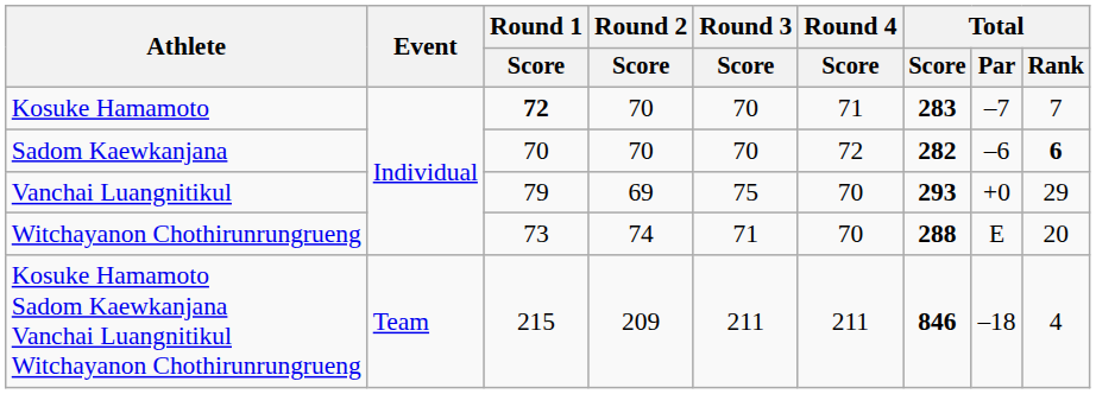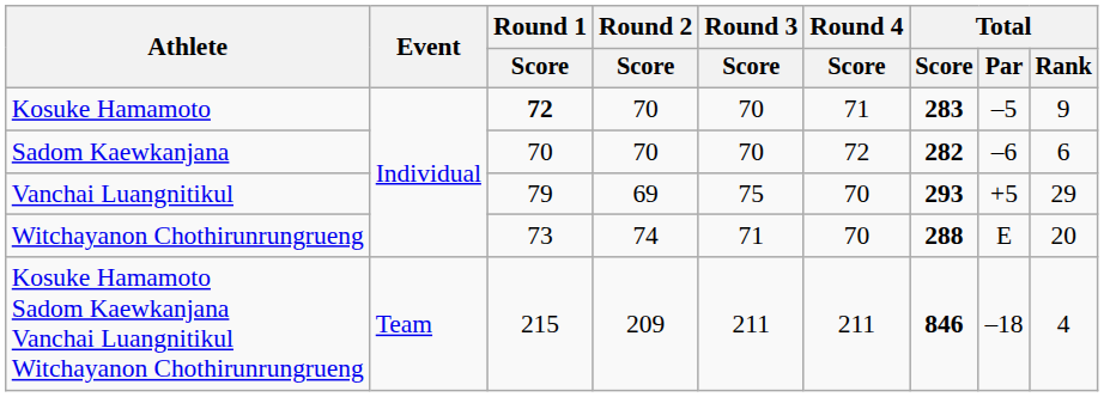Kosuke Hamamoto | Total / Par: –7 -> –5
Kosuke Hamamoto | Total / Rank: 7 -> 9
Sadom Kaewkanjana | Total / Rank: bold -> normal
Vanchai Luangnitikul | Total / Par: +0 -> +5
